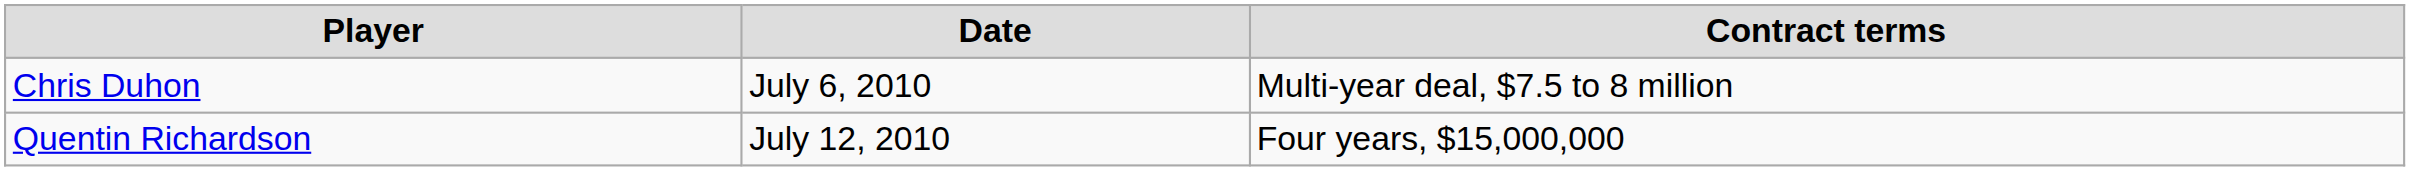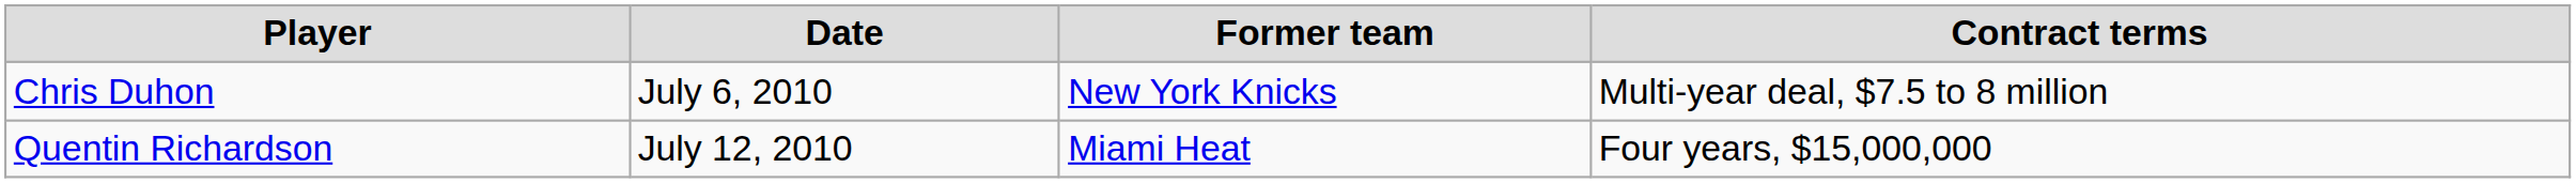+ column: Former team | New York Knicks | Miami Heat
